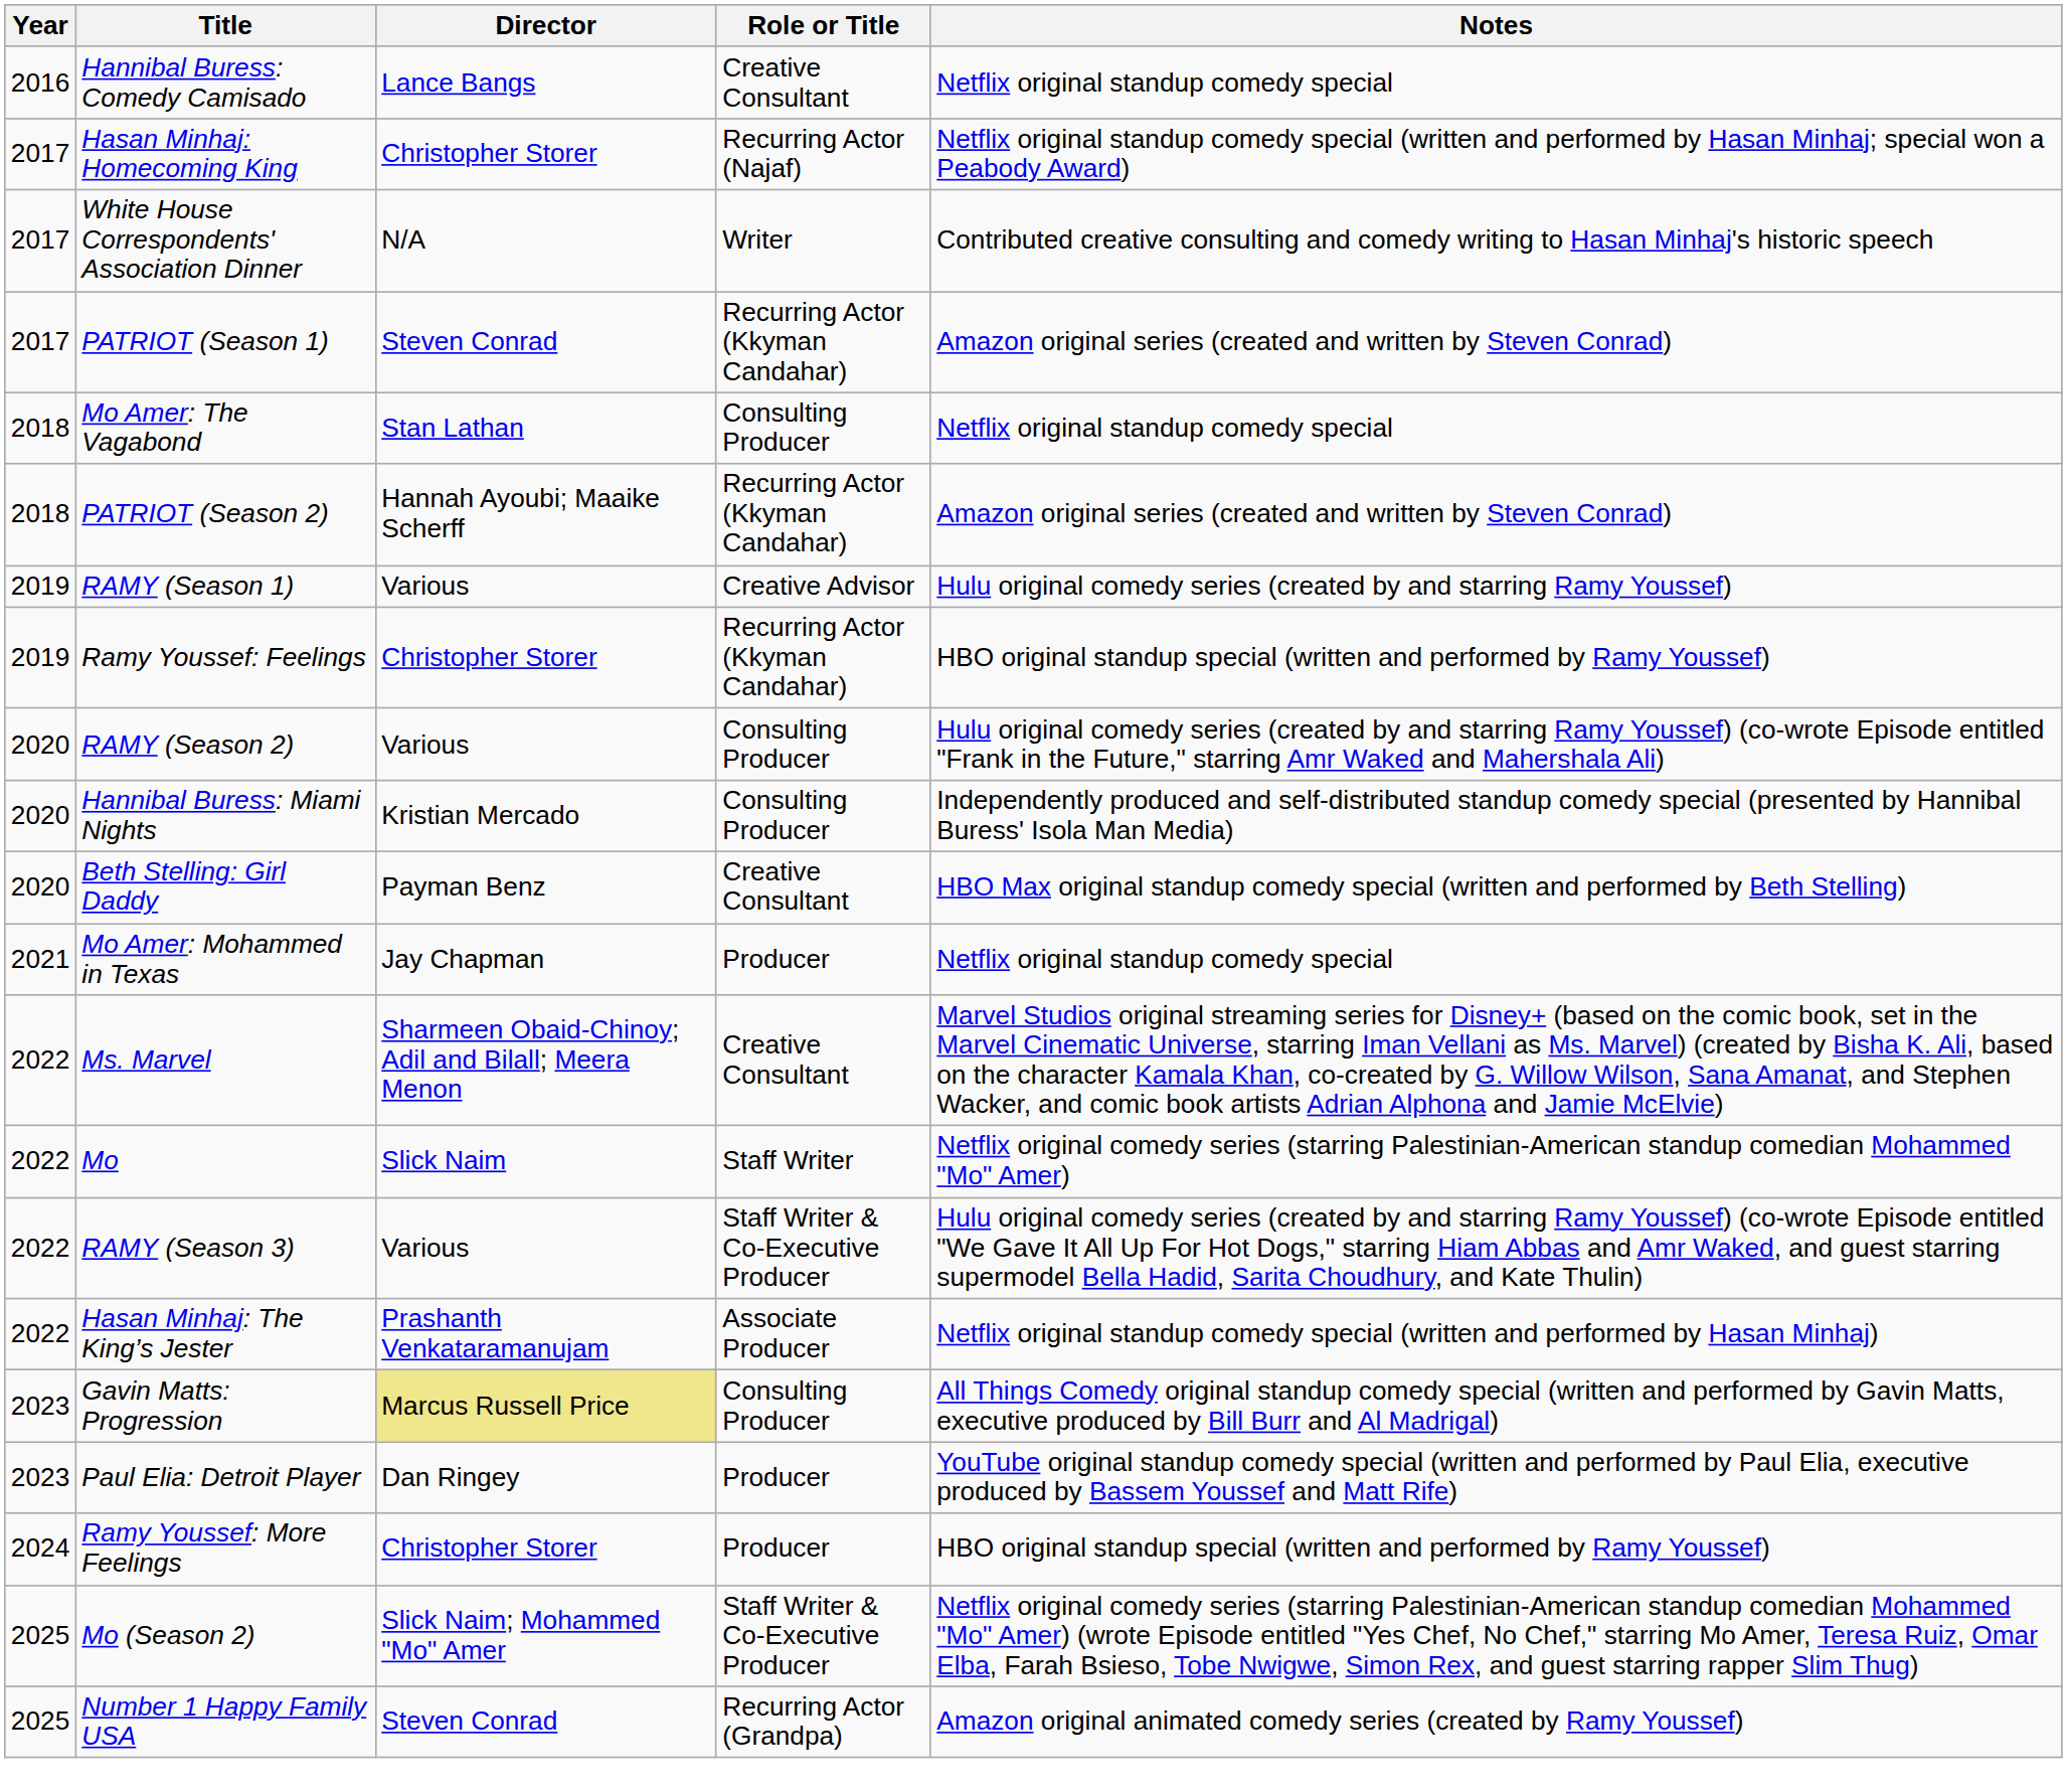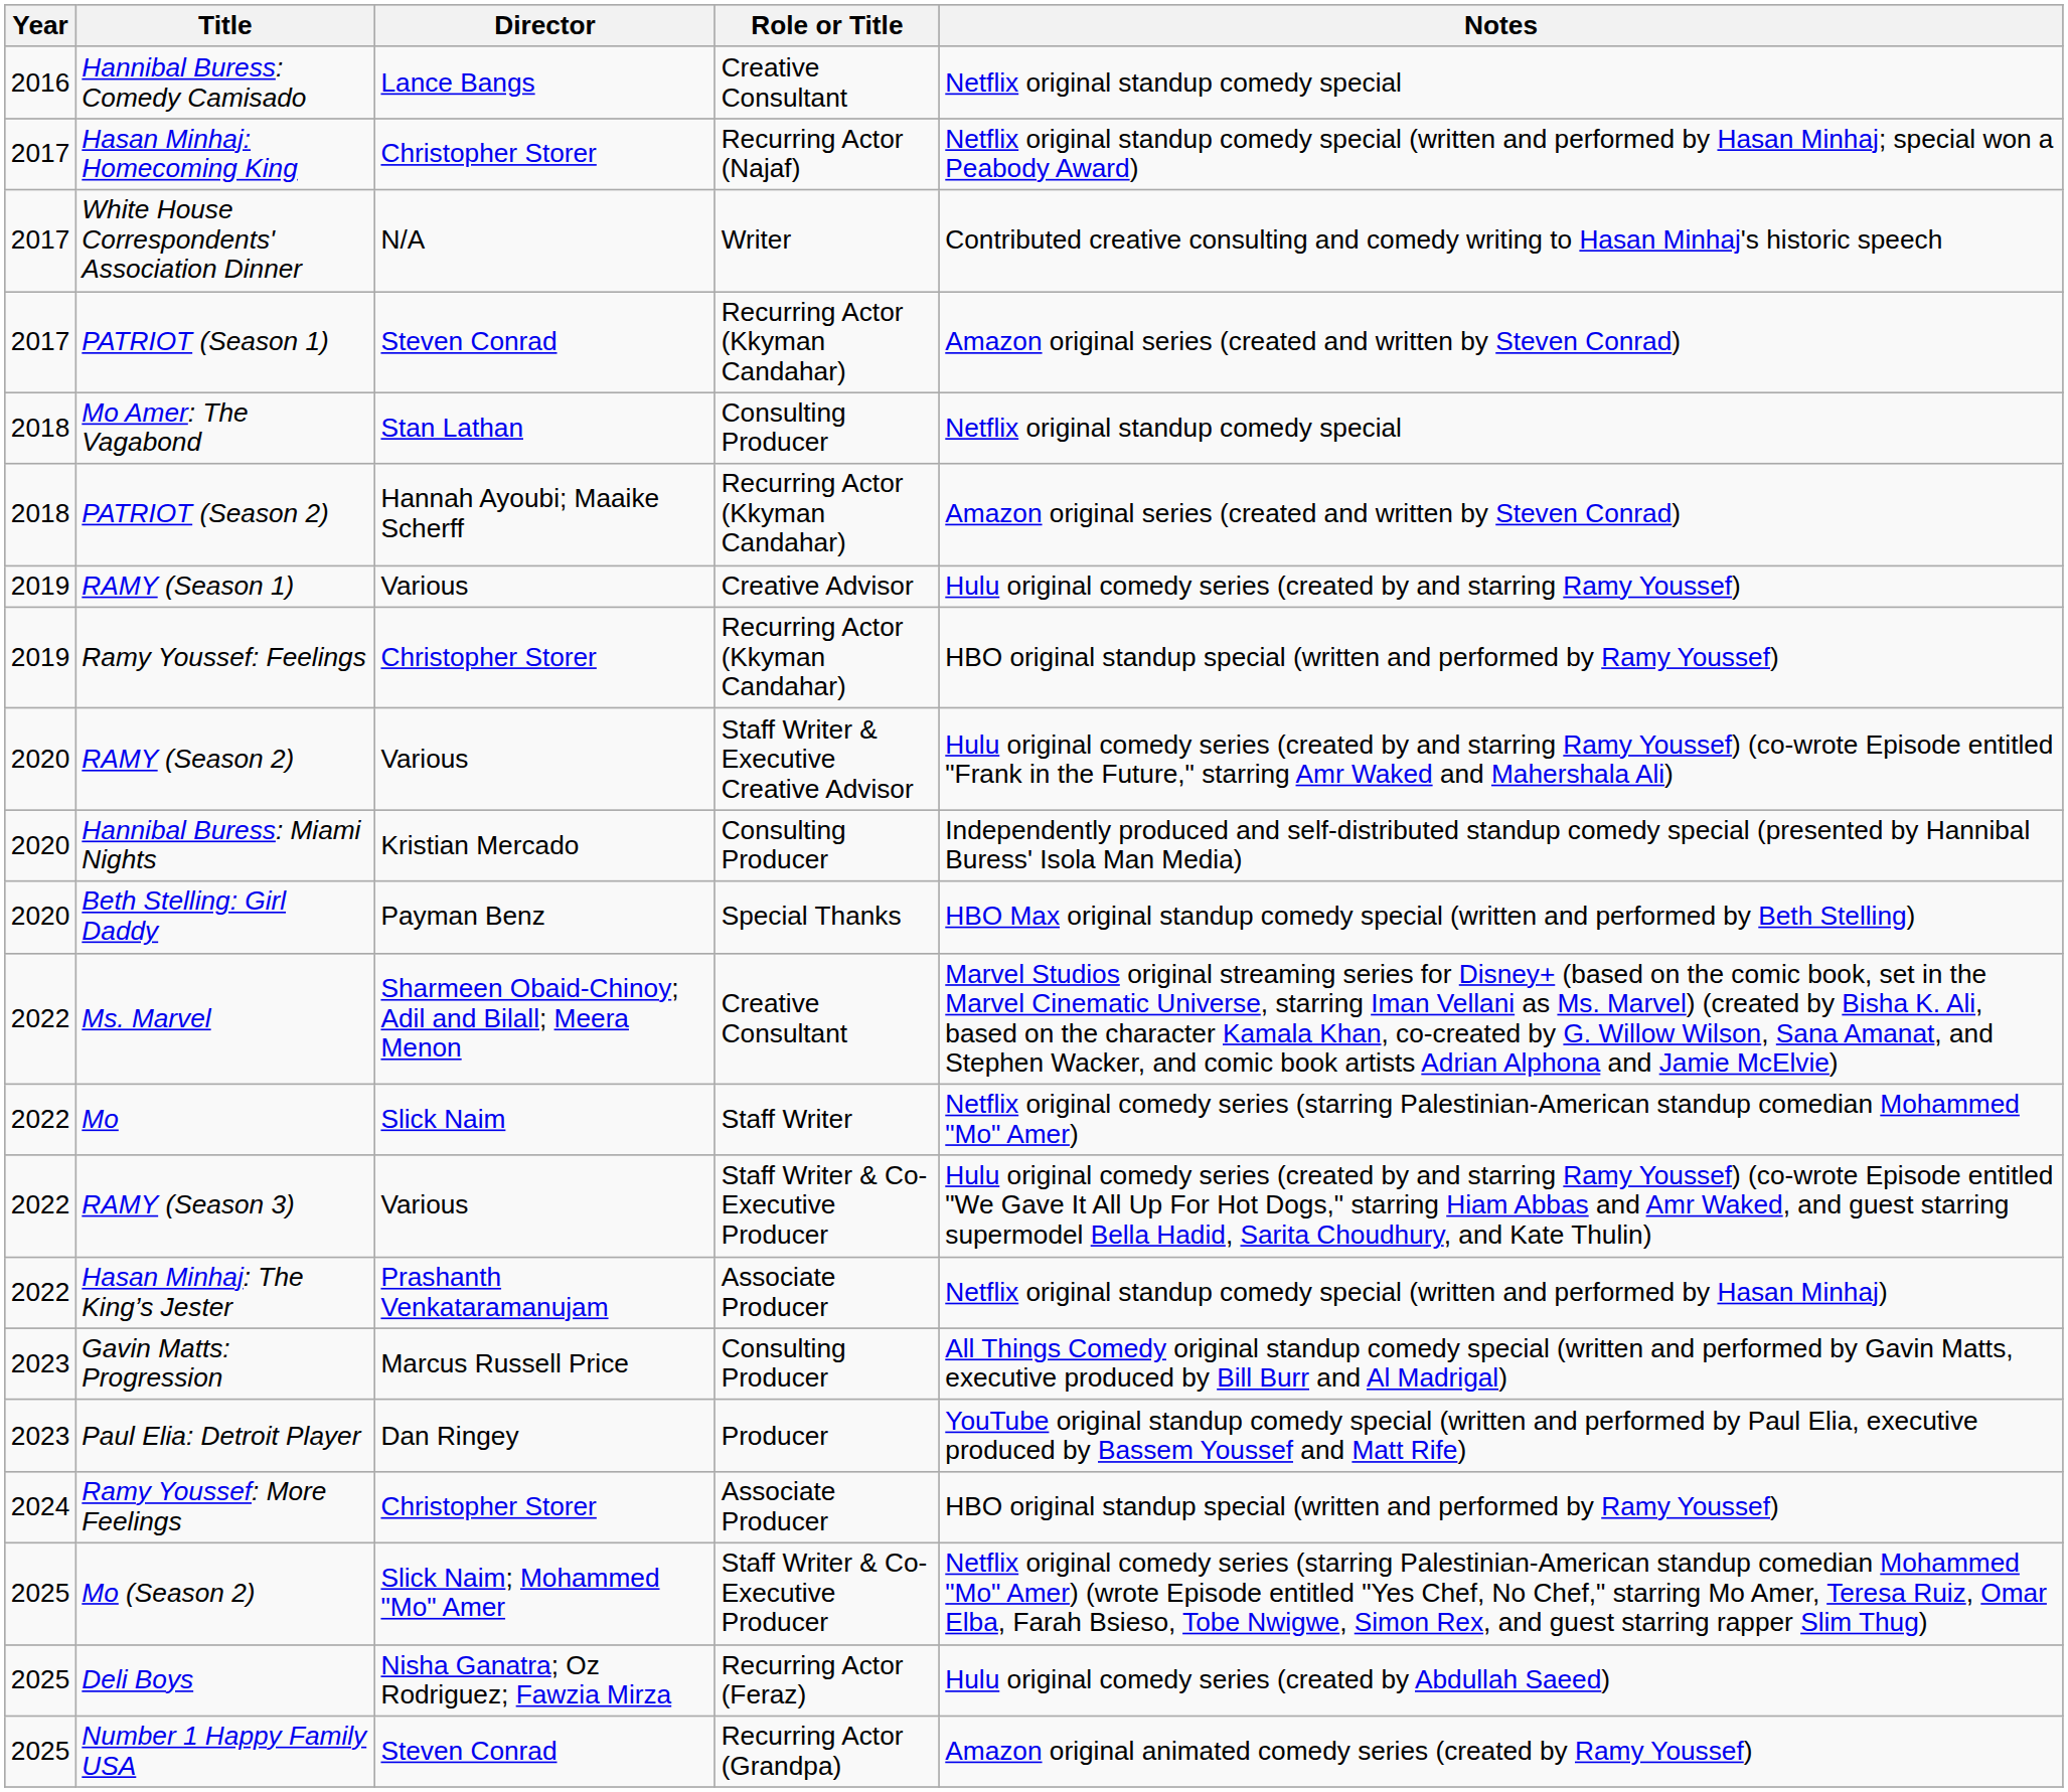RAMY (Season 2) | Role or Title: Consulting Producer -> Staff Writer & Executive Creative Advisor
Beth Stelling: Girl Daddy | Role or Title: Creative Consultant -> Special Thanks
- row: 2021 | Mo Amer: Mohammed in Texas | Jay Chapman | Producer | Netflix original standup comedy special
Gavin Matts: Progression | Director: khaki background -> no background
Ramy Youssef: More Feelings | Role or Title: Producer -> Associate Producer
+ row: 2025 | Deli Boys | Nisha Ganatra; Oz Rodriguez; Fawzia Mirza | Recurring Actor (Feraz) | Hulu original comedy series (created by Abdullah Saeed)
